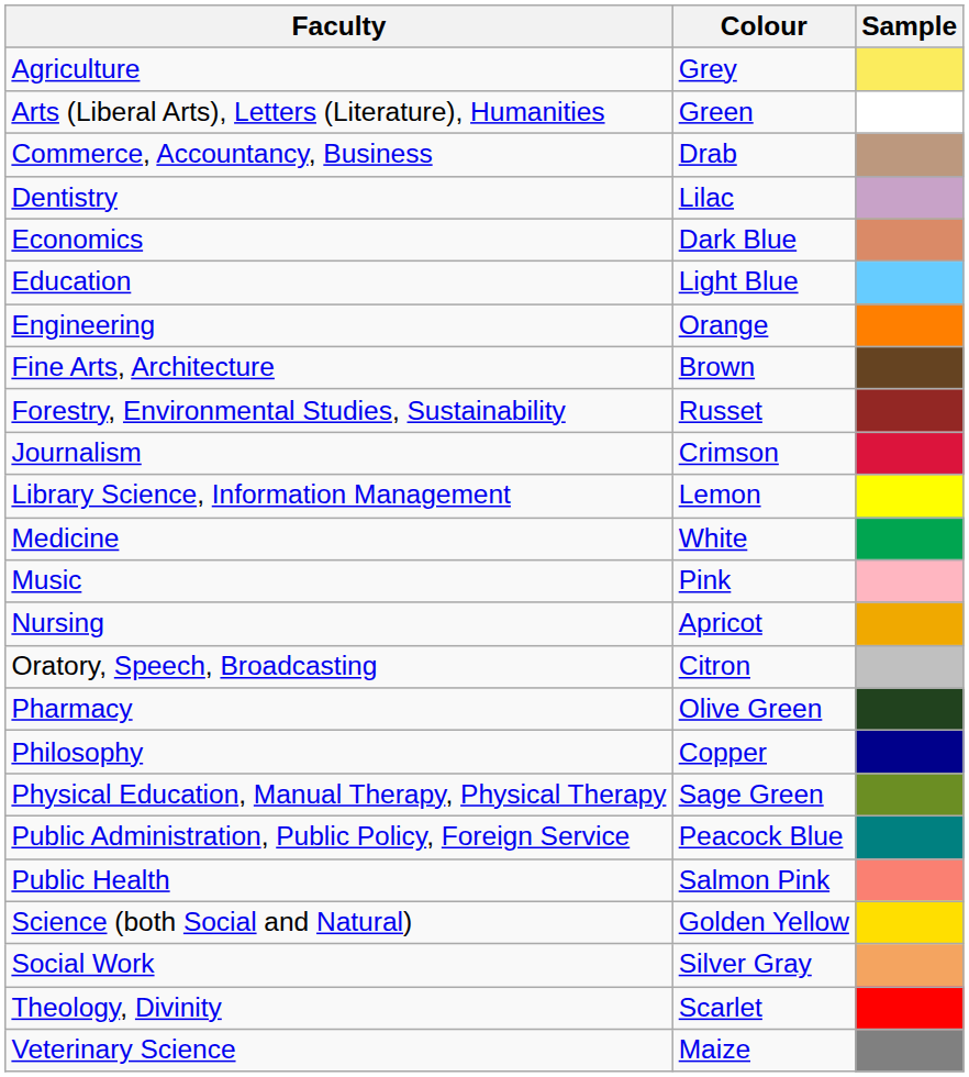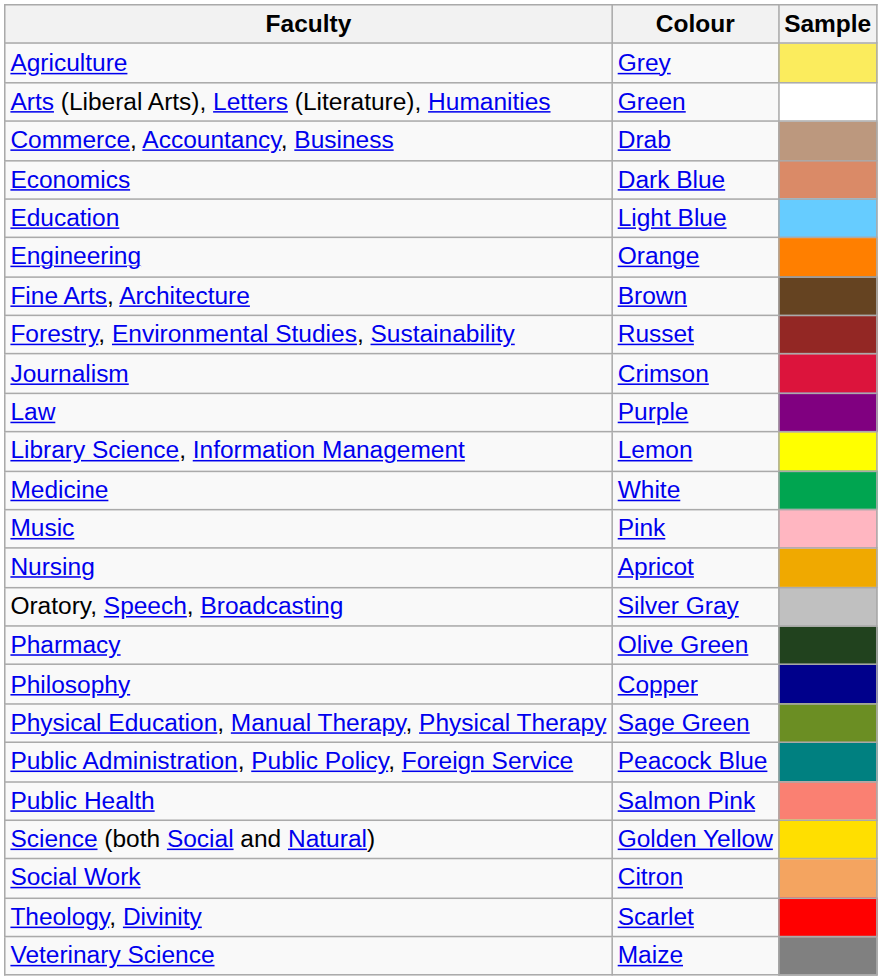- row: Dentistry | Lilac
+ row: Law | Purple
Oratory, Speech, Broadcasting | Colour: Citron -> Silver Gray
Social Work | Colour: Silver Gray -> Citron
